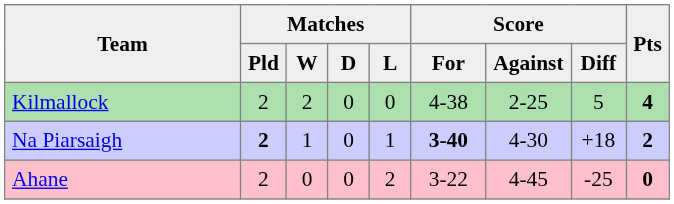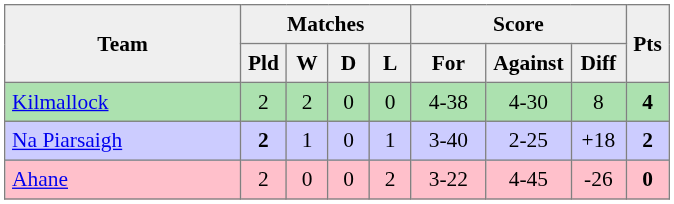Kilmallock | Score / Against: 2-25 -> 4-30
Kilmallock | Score / Diff: 5 -> 8
Na Piarsaigh | Score / For: bold -> normal
Na Piarsaigh | Score / Against: 4-30 -> 2-25
Ahane | Score / Diff: -25 -> -26
